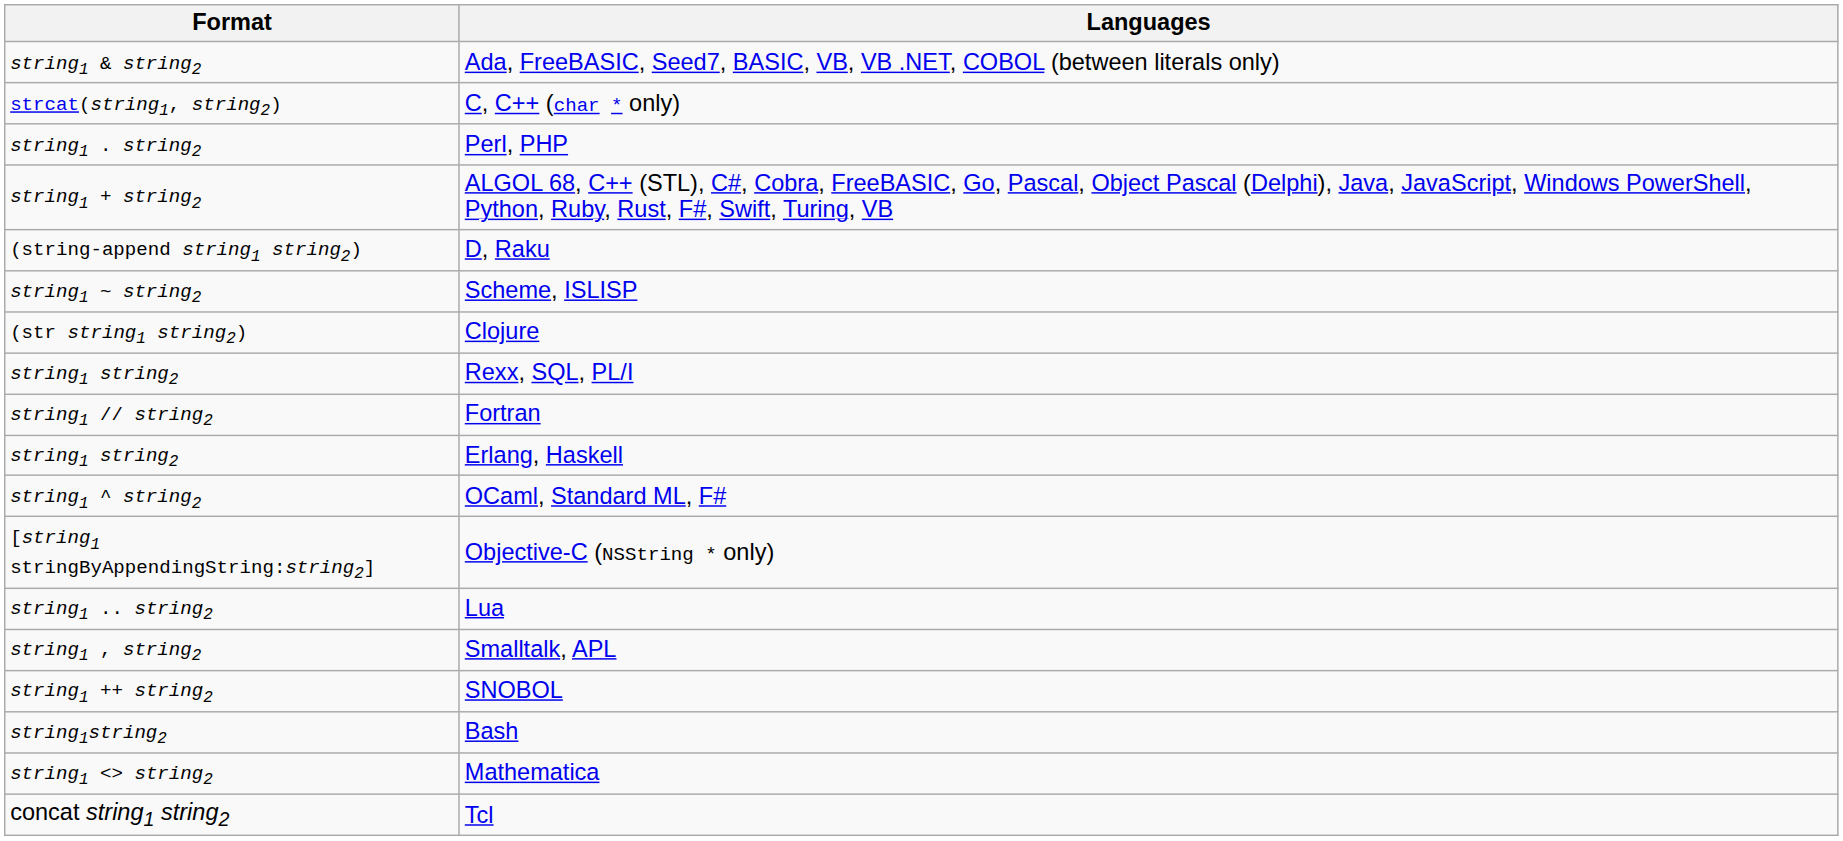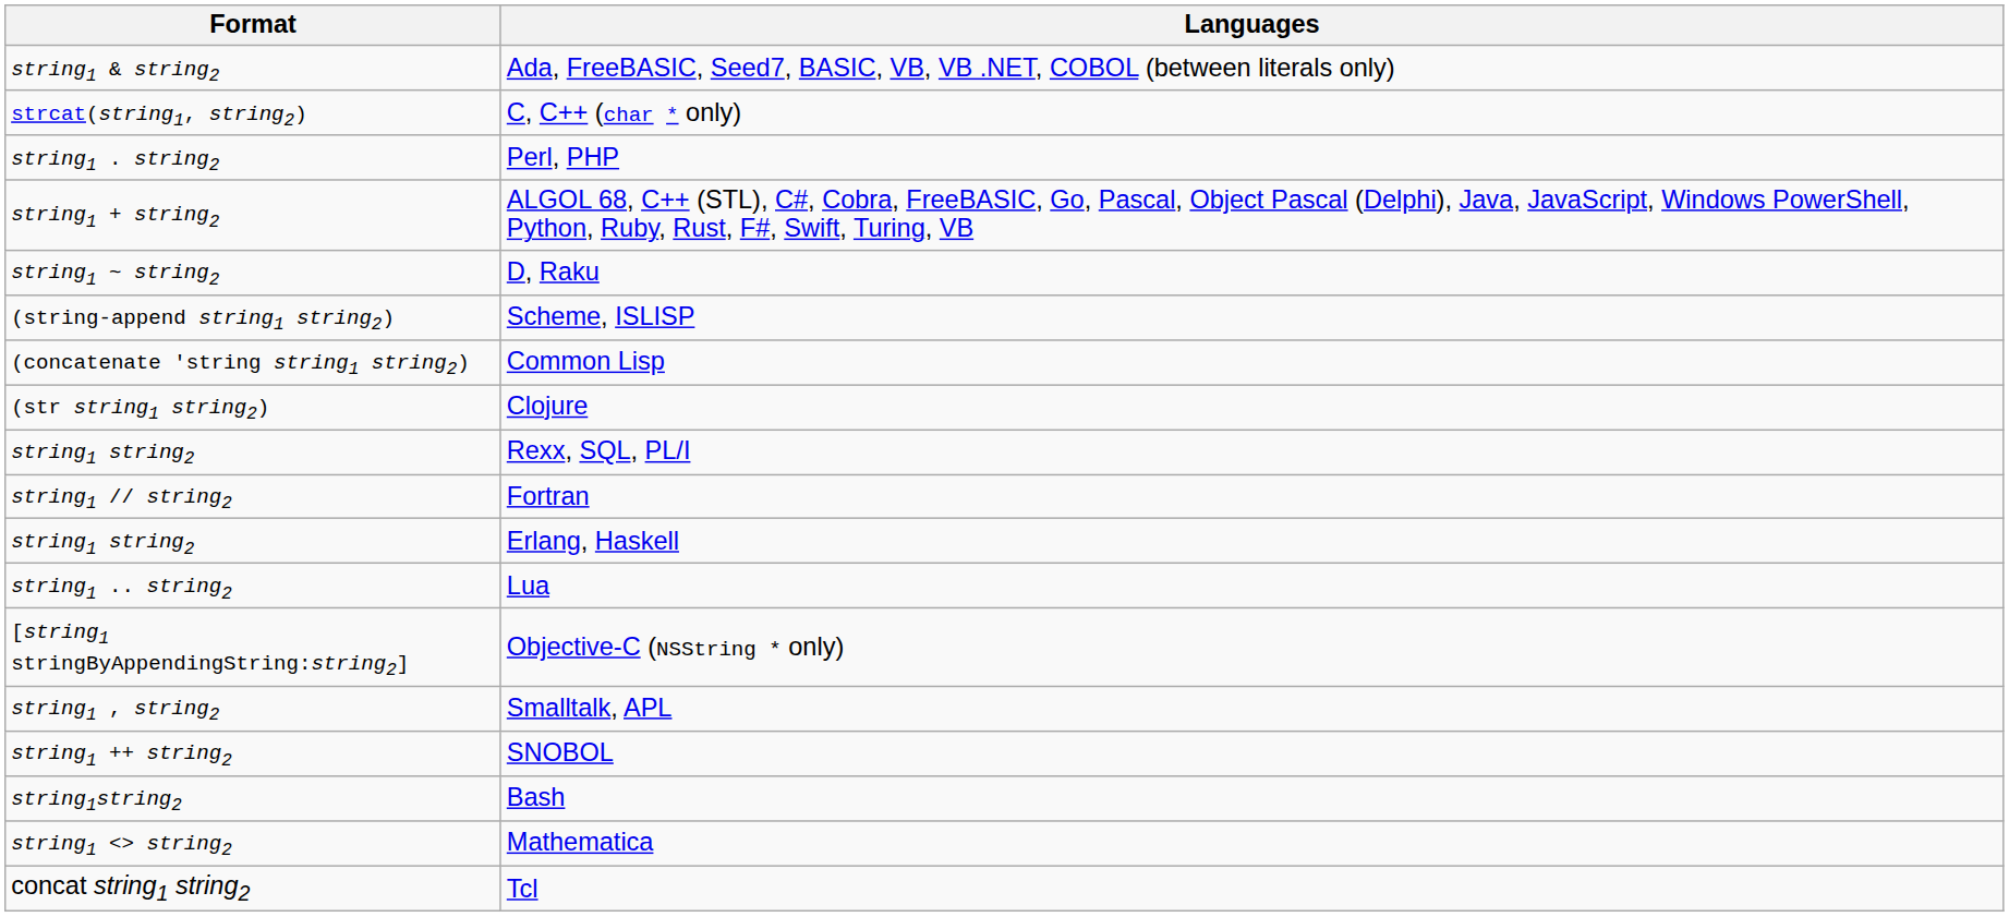D, Raku | Format: (string-append string1 string2) -> string1 ~ string2
Scheme, ISLISP | Format: string1 ~ string2 -> (string-append string1 string2)
+ row: (concatenate 'string string1 string2) | Common Lisp
- row: string1 ^ string2 | OCaml, Standard ML, F#
rows swapped: Objective-C (NSString * only) <-> Lua
